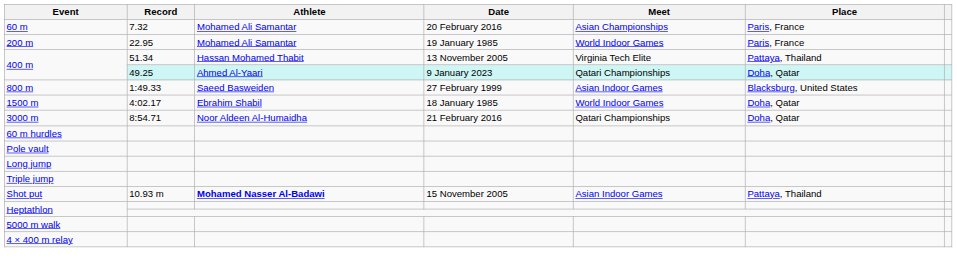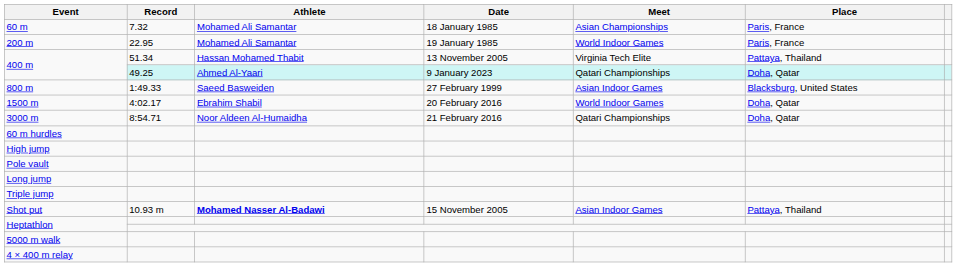60 m | Date: 20 February 2016 -> 18 January 1985
1500 m | Date: 18 January 1985 -> 20 February 2016
+ row: High jump
